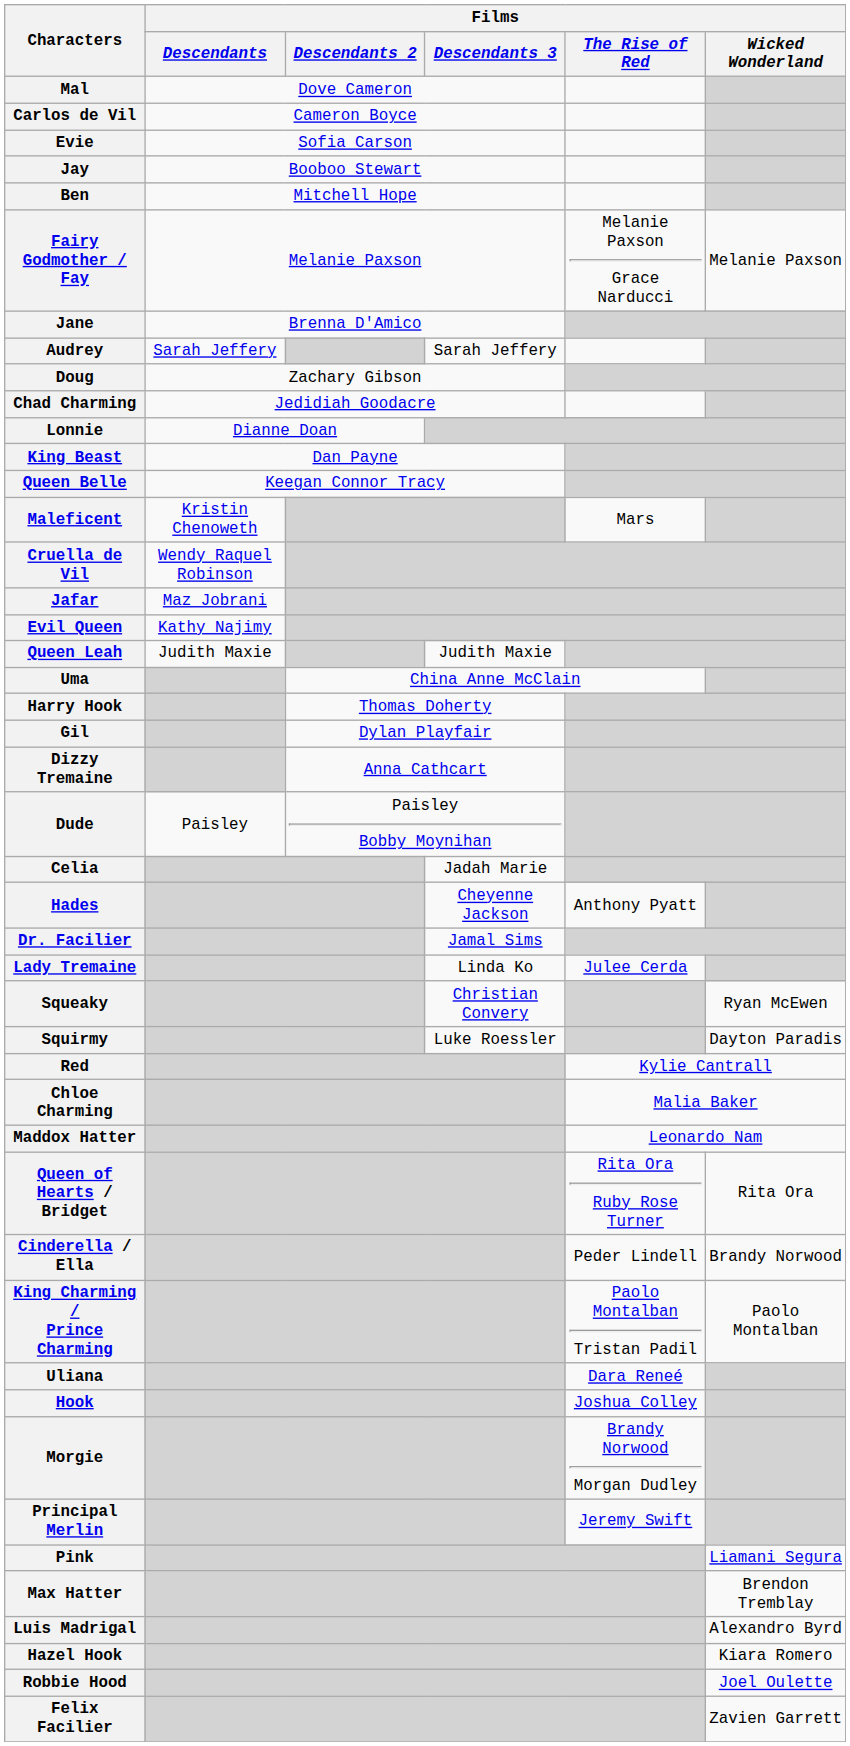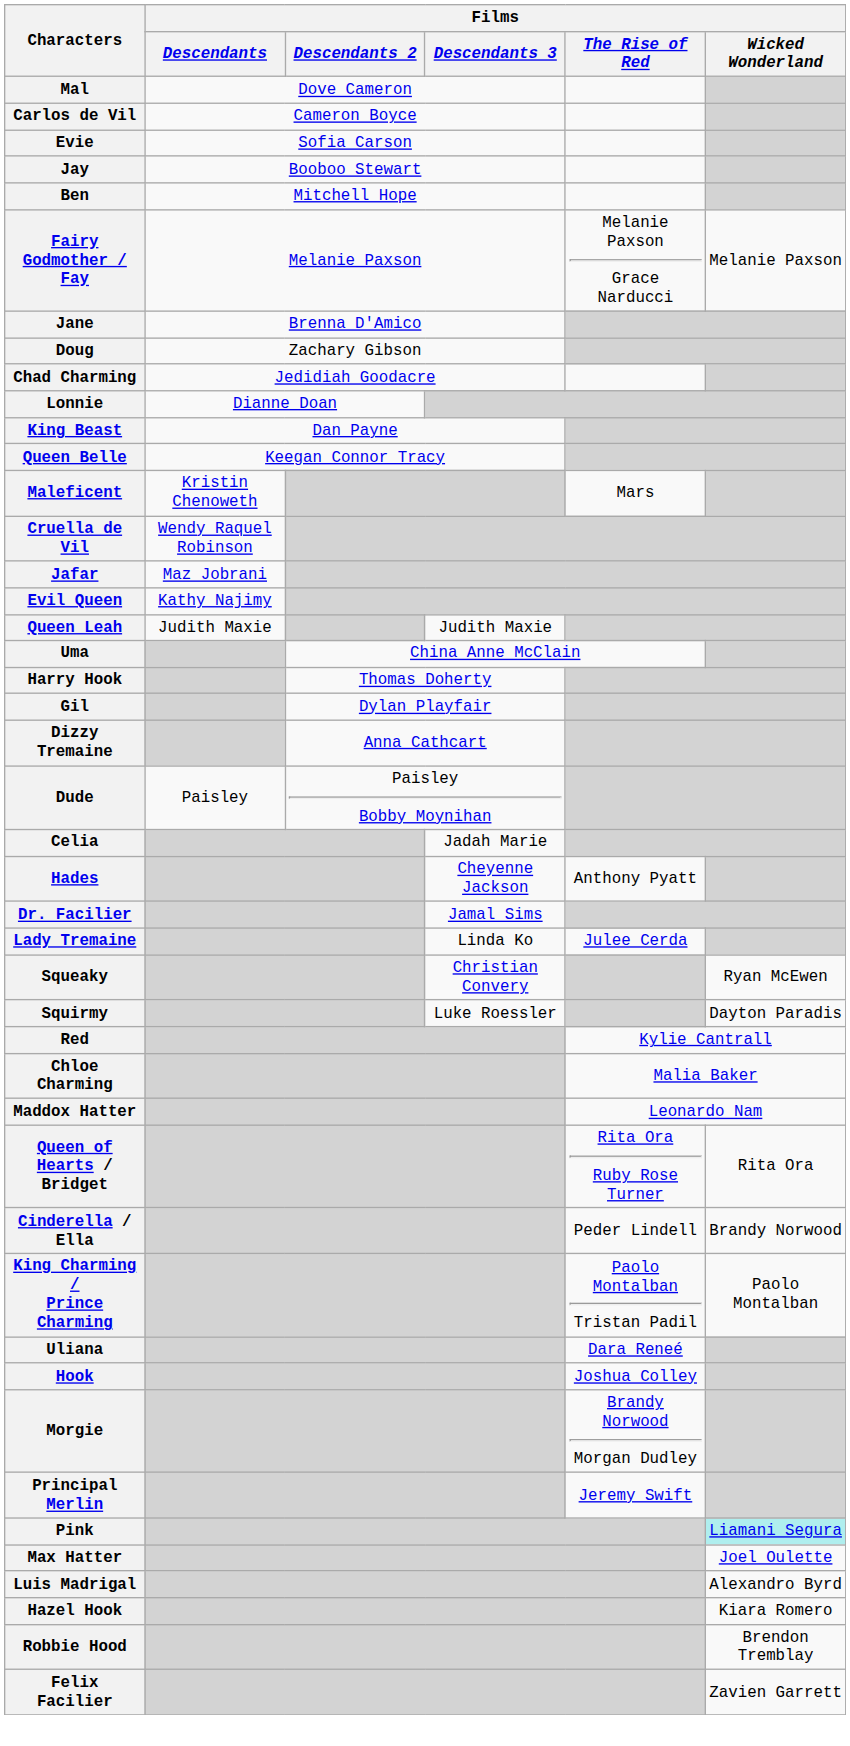- row: Audrey | Sarah Jeffery | Sarah Jeffery
Pink | Films / Wicked Wonderland: no background -> paleturquoise background
Max Hatter | Films / Wicked Wonderland: Brendon Tremblay -> Joel Oulette
Robbie Hood | Films / Wicked Wonderland: Joel Oulette -> Brendon Tremblay
